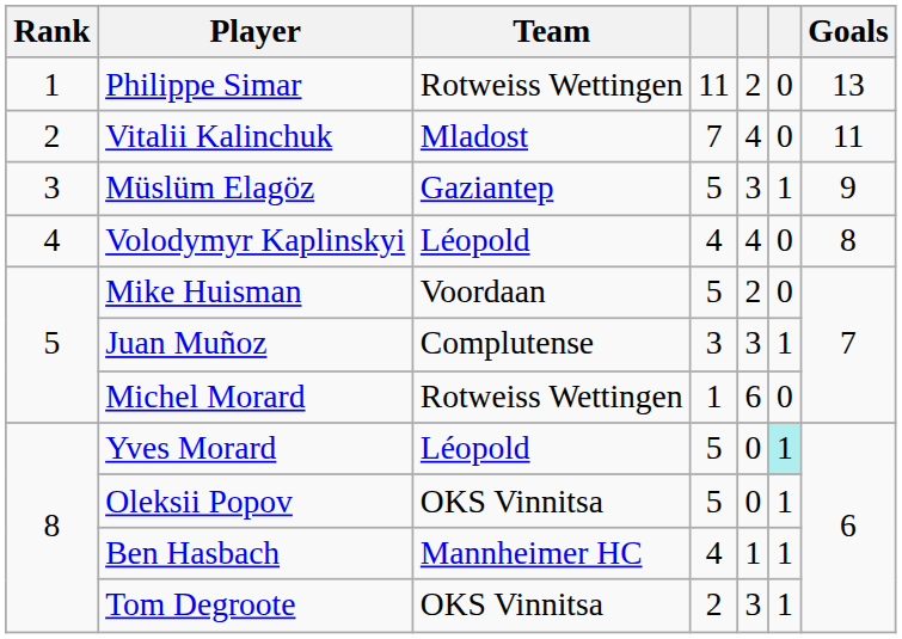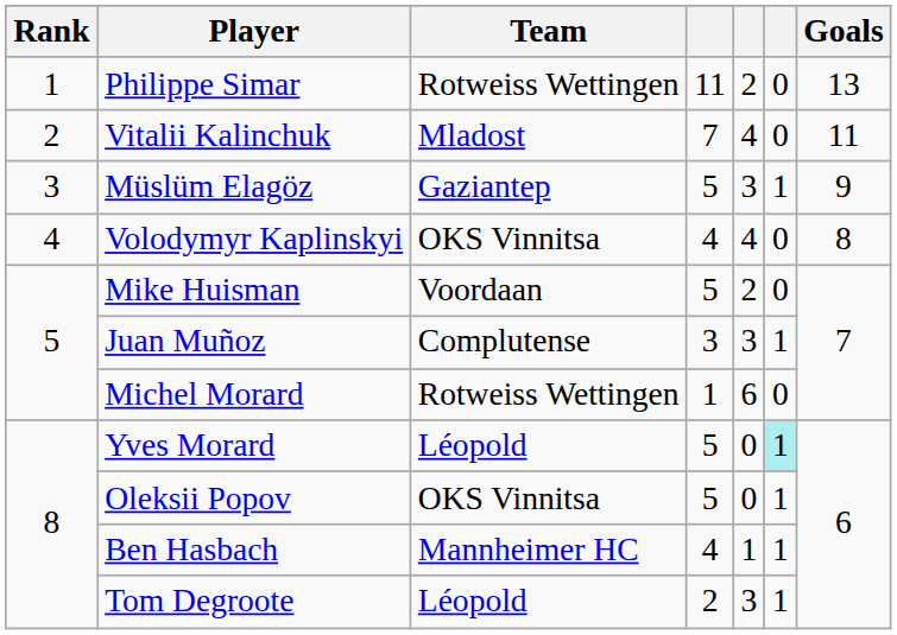Volodymyr Kaplinskyi | Team: Léopold -> OKS Vinnitsa
Tom Degroote | Team: OKS Vinnitsa -> Léopold
